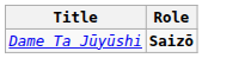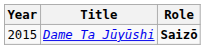+ column: Year | 2015
